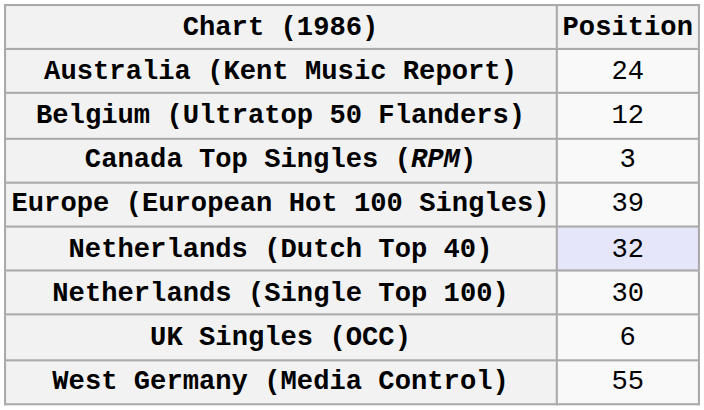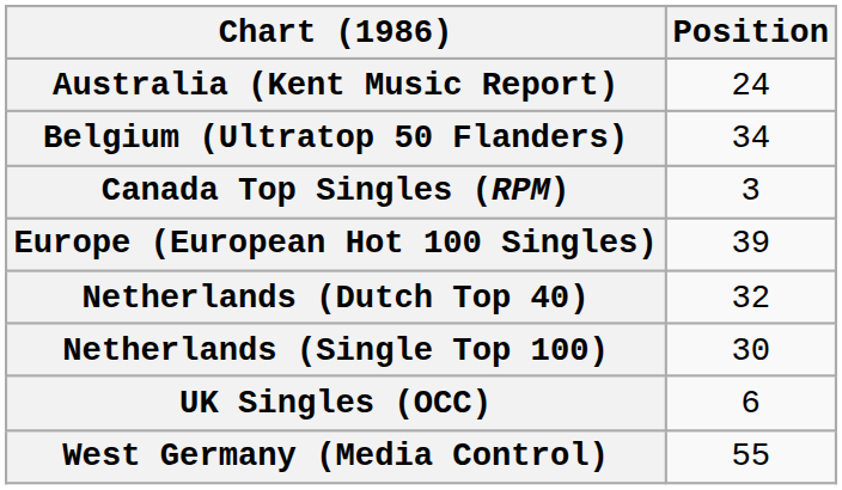Belgium (Ultratop 50 Flanders) | Position: 12 -> 34
Netherlands (Dutch Top 40) | Position: lavender background -> no background
